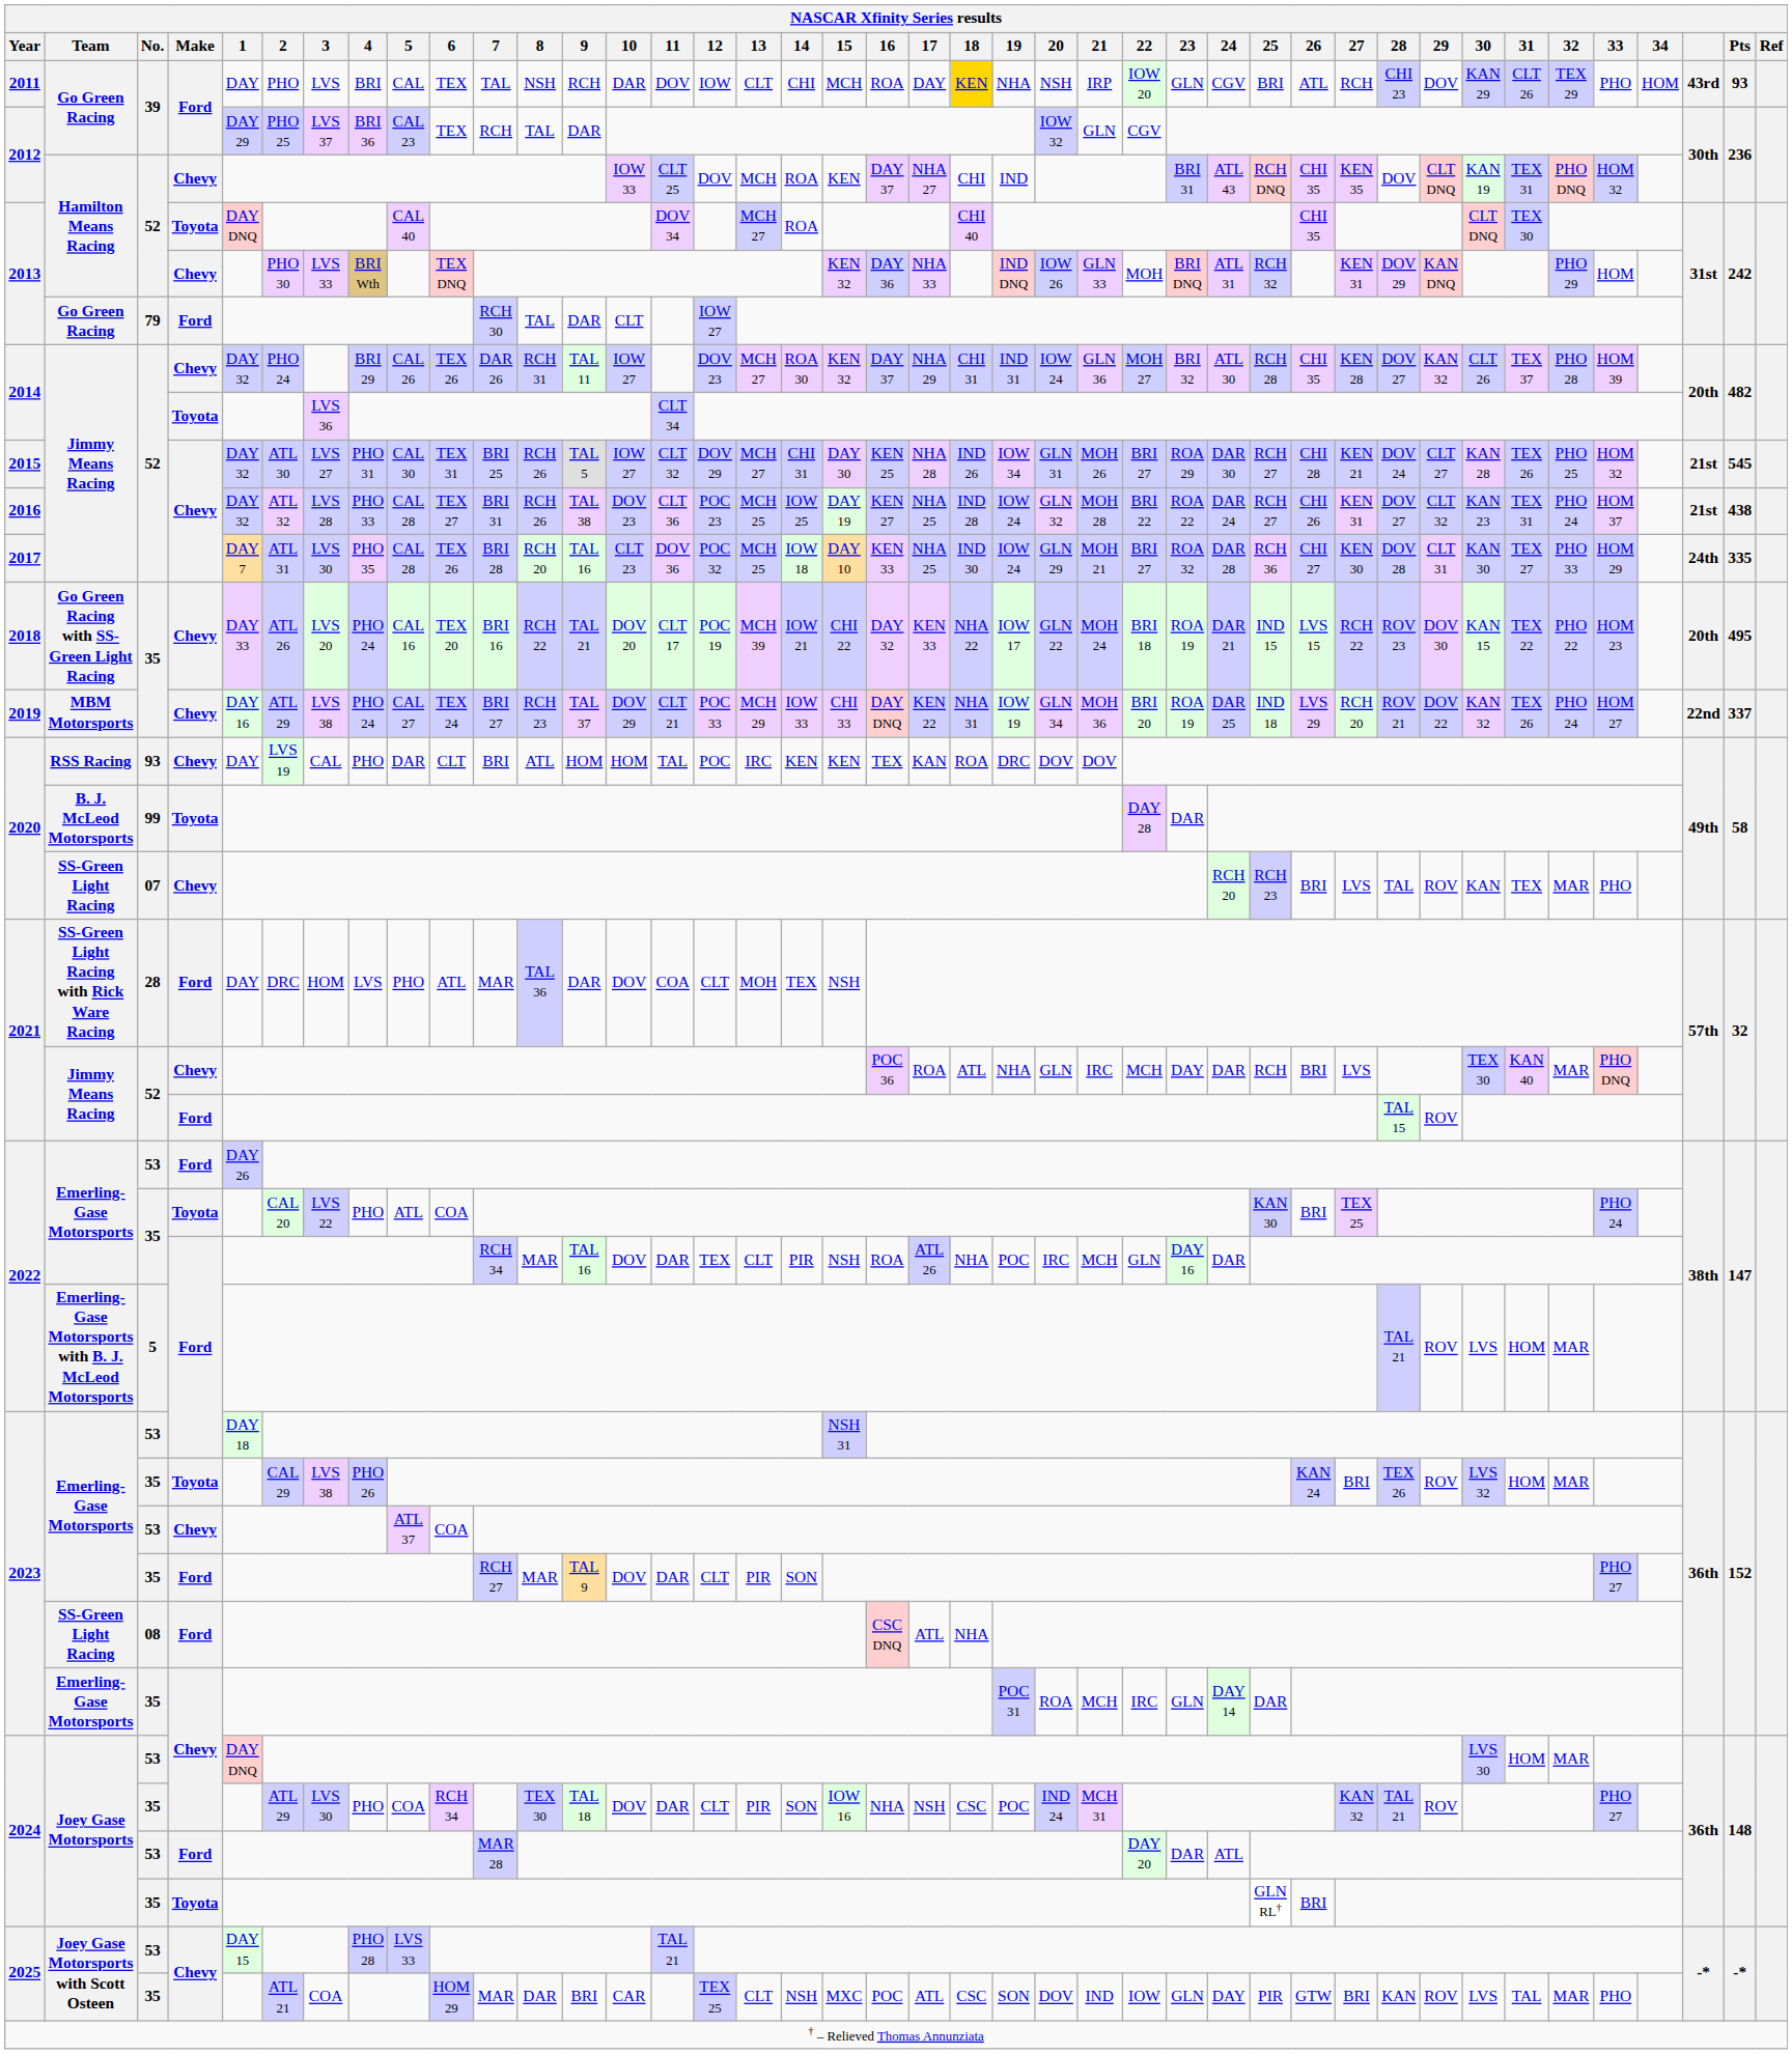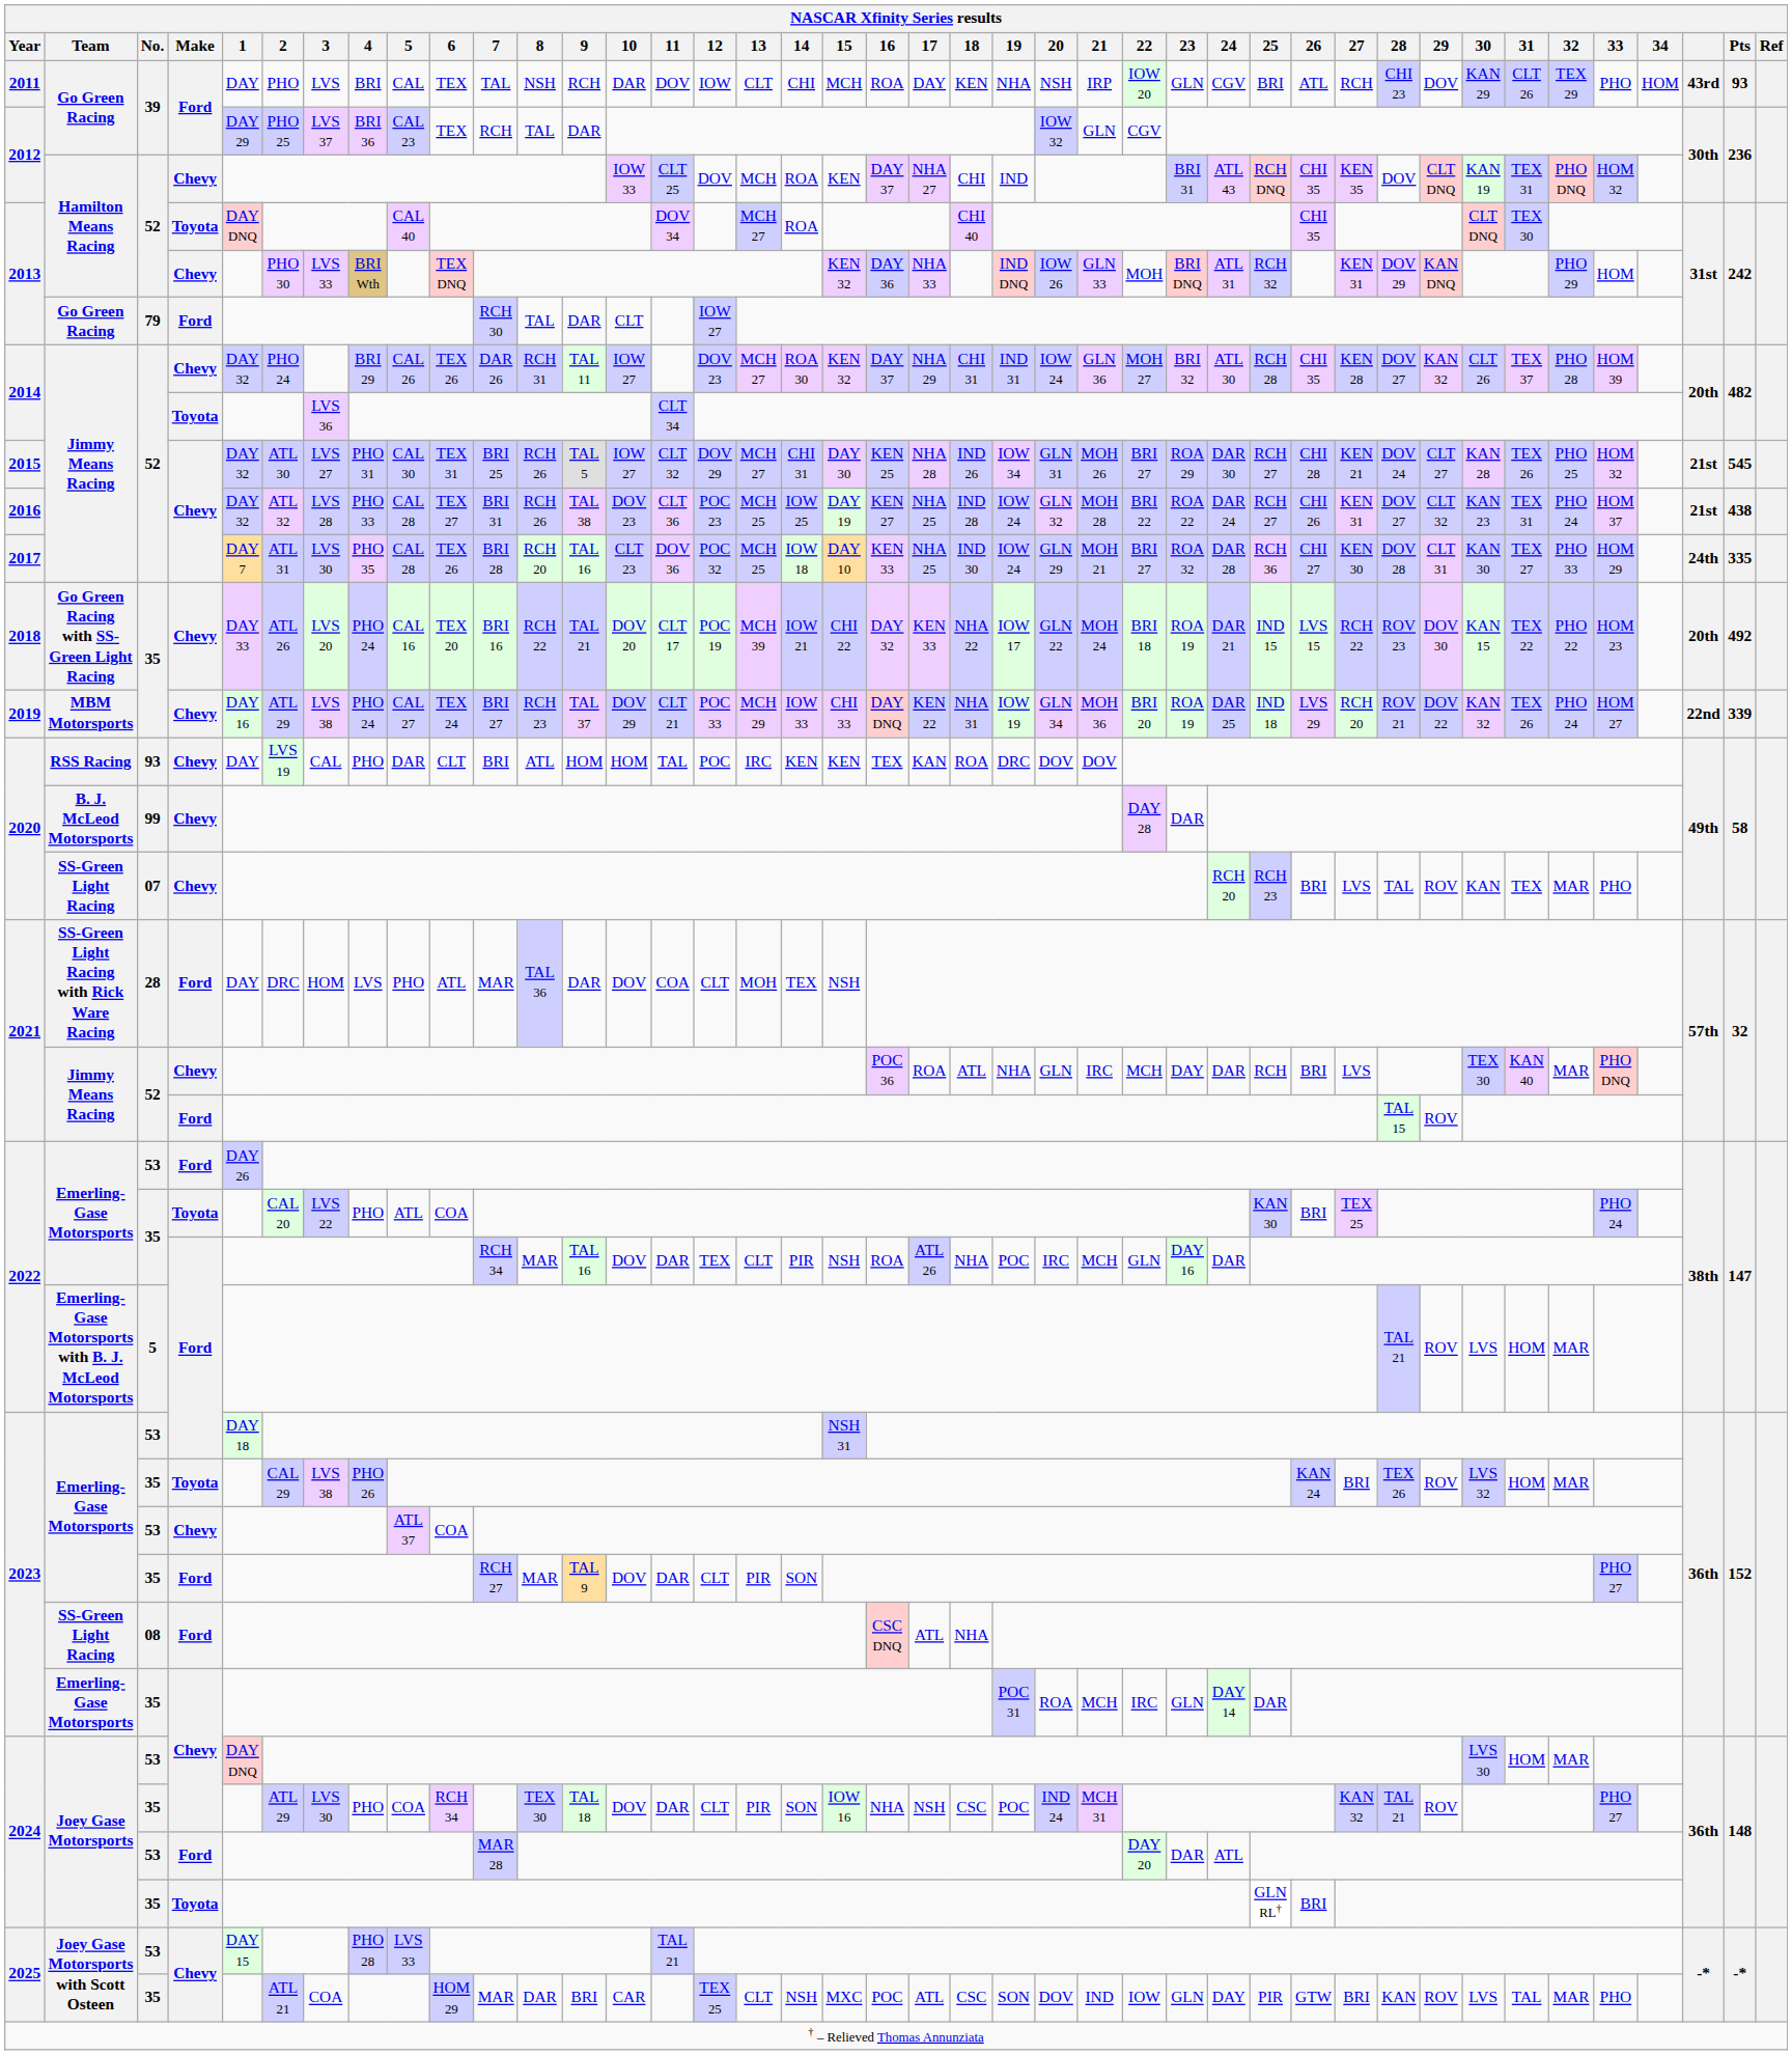2011 | 18: gold background -> no background
2018 | Pts: 495 -> 492
2019 | Pts: 337 -> 339
2020 / 99 | Make: Toyota -> Chevy
